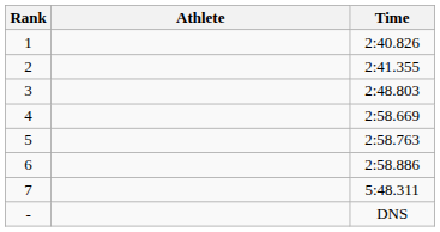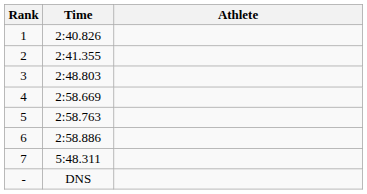columns swapped: Athlete <-> Time
